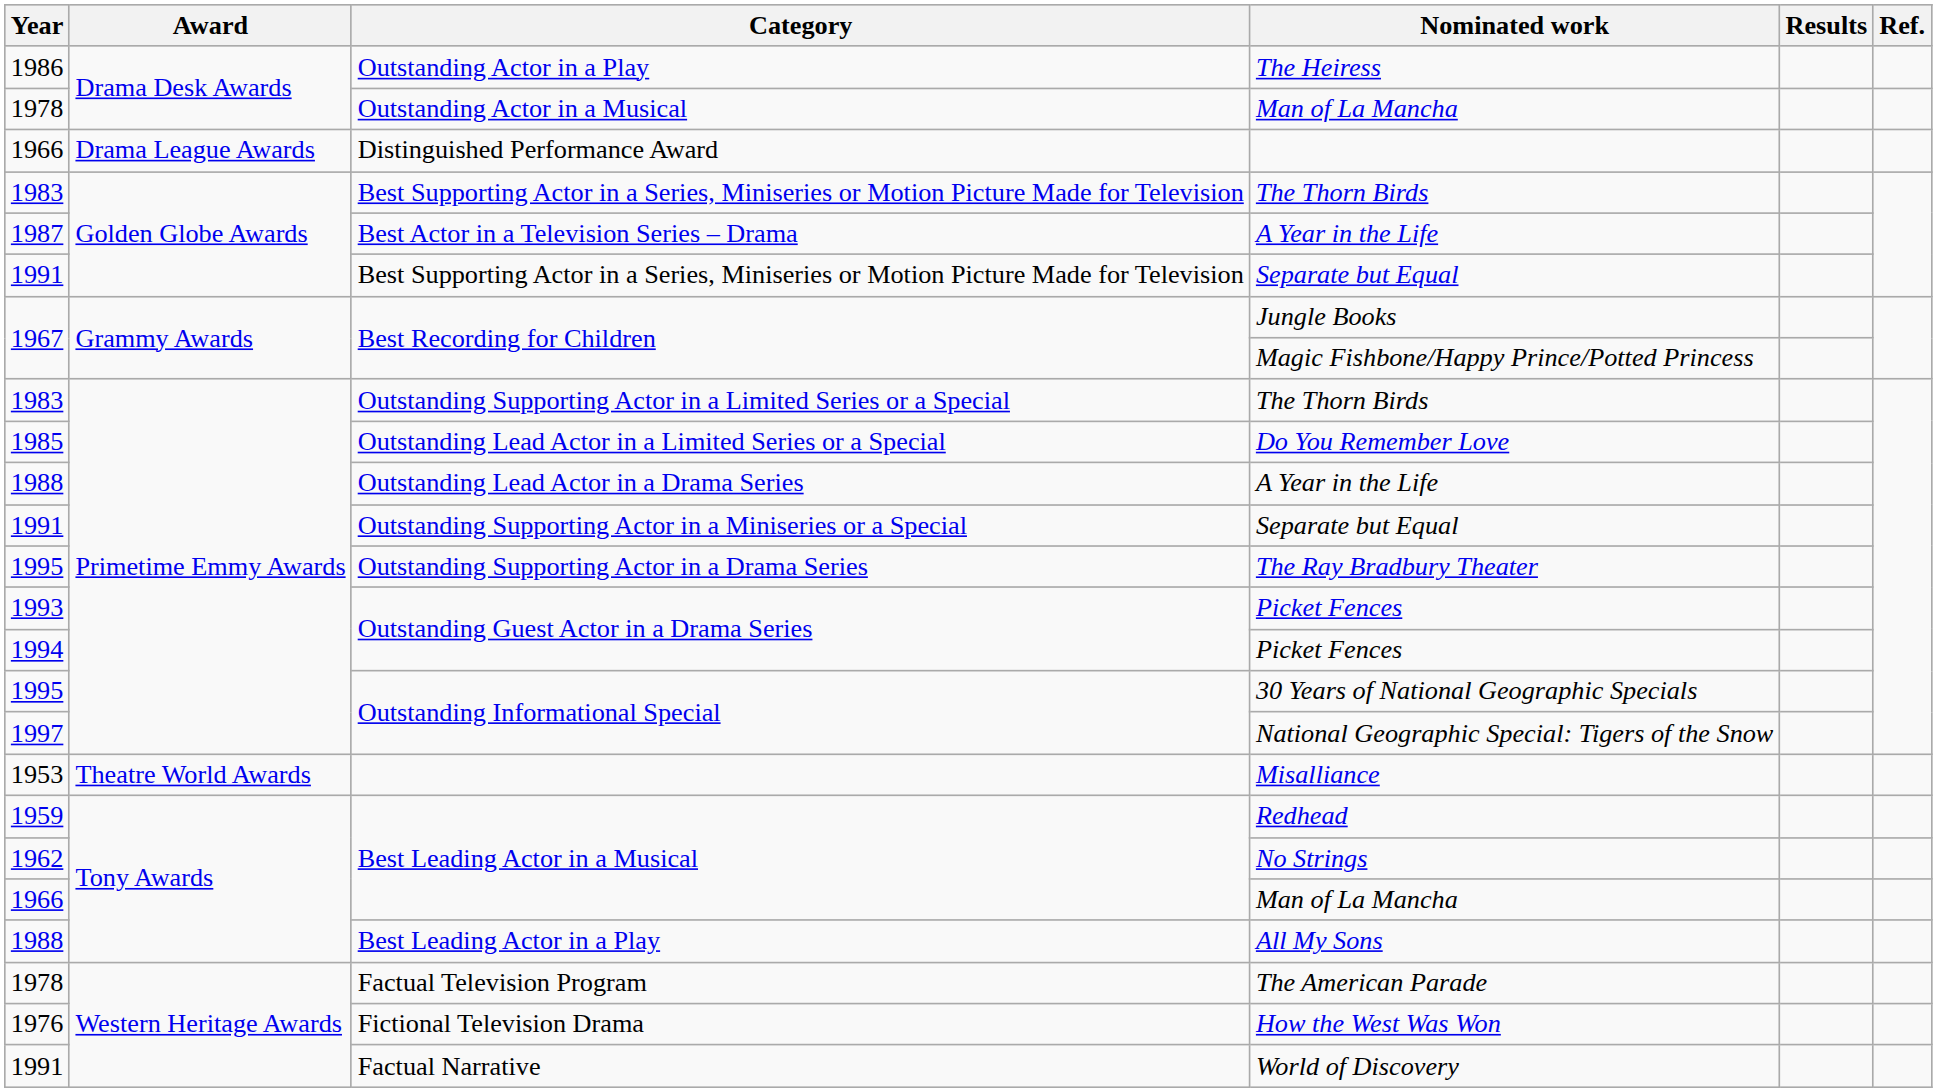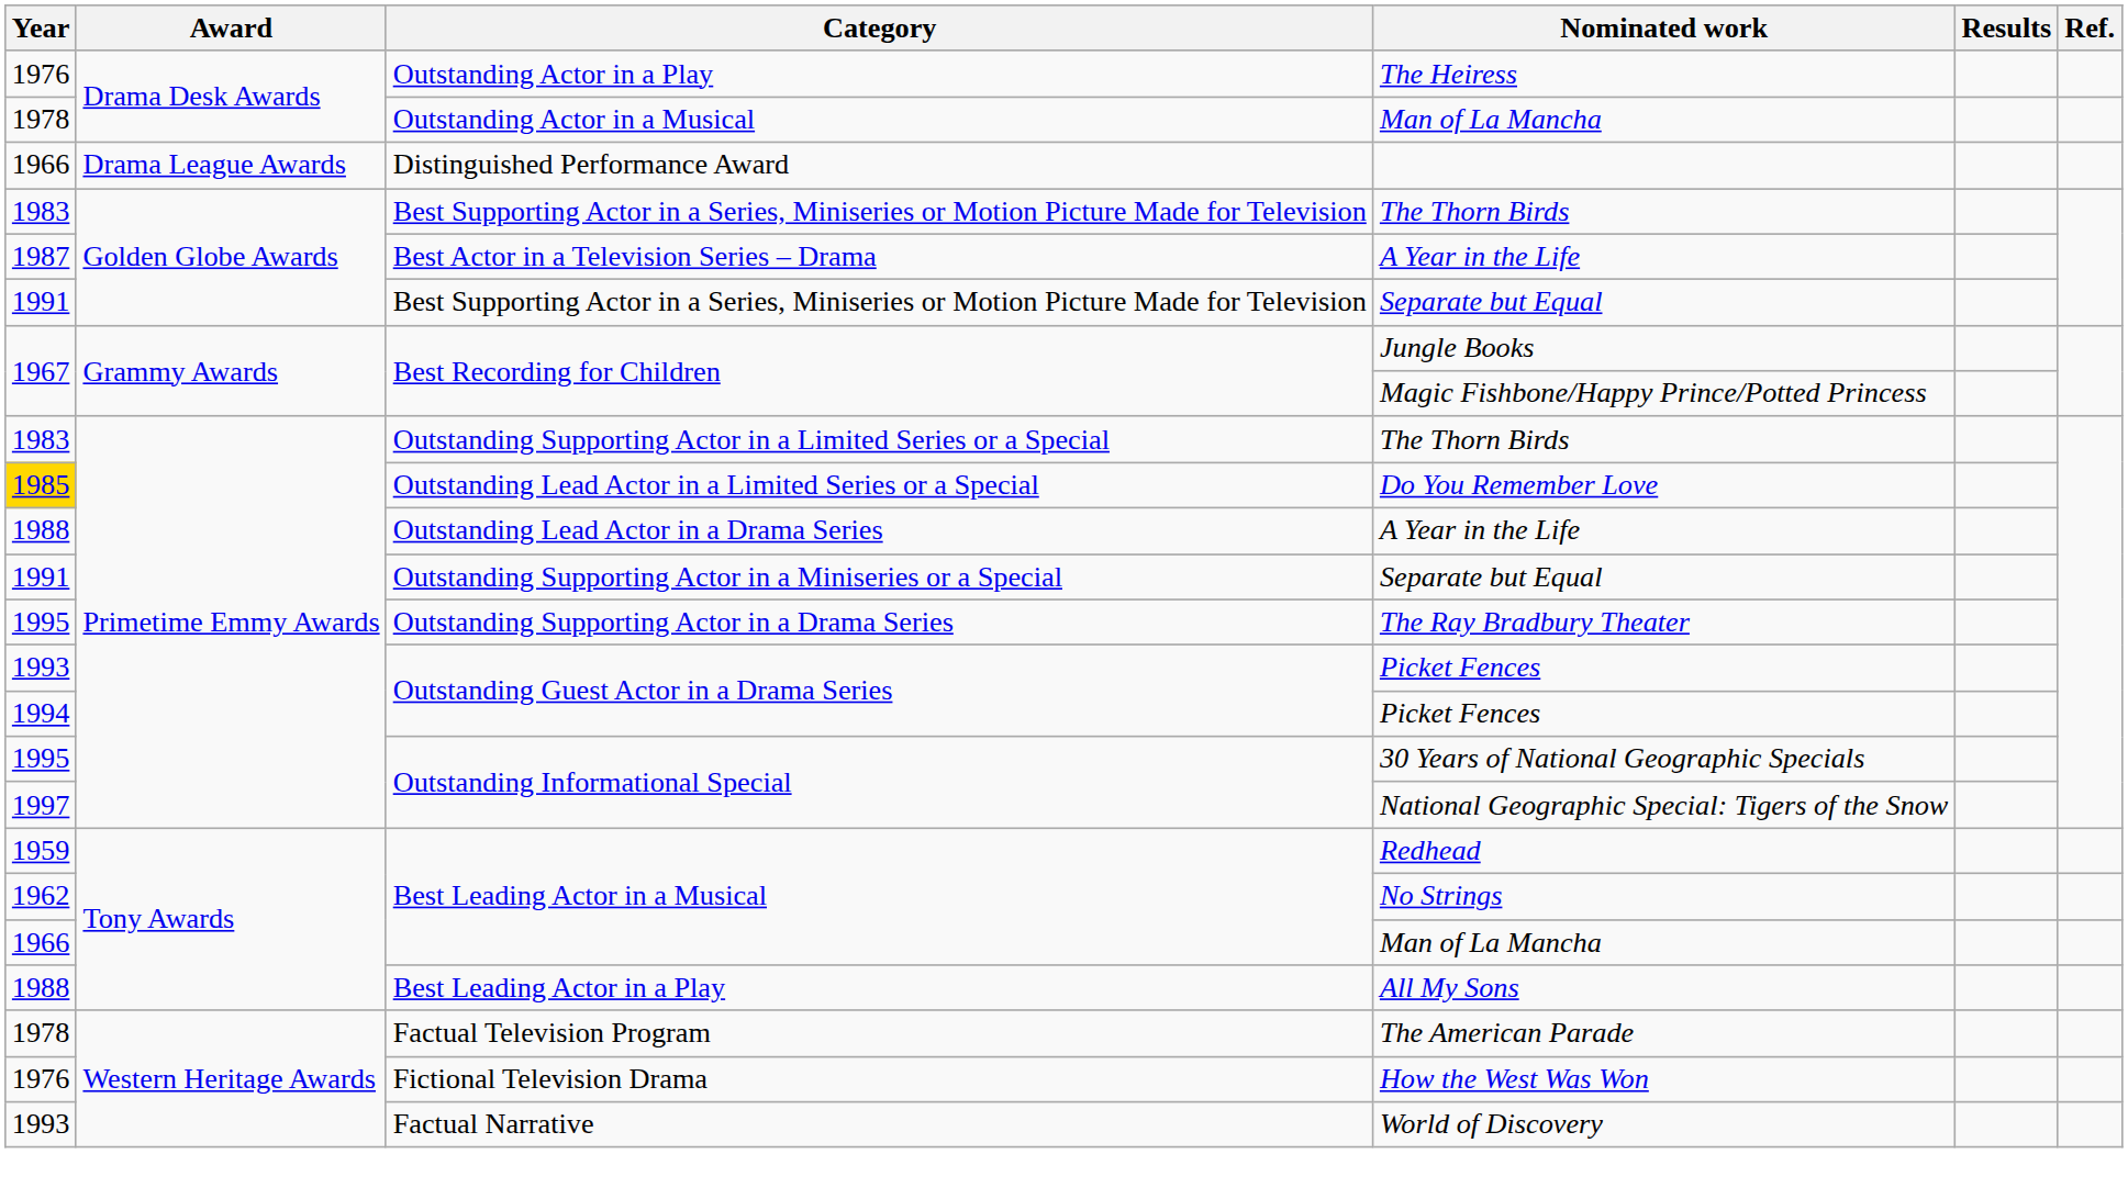The Heiress | Year: 1986 -> 1976
Do You Remember Love | Year: no background -> gold background
- row: 1953 | Theatre World Awards | Misalliance
World of Discovery | Year: 1991 -> 1993
